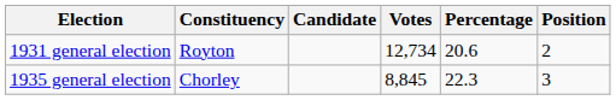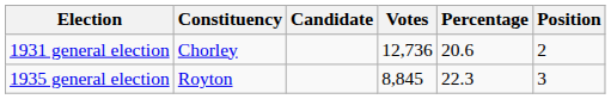1931 general election | Constituency: Royton -> Chorley
1931 general election | Votes: 12,734 -> 12,736
1935 general election | Constituency: Chorley -> Royton
